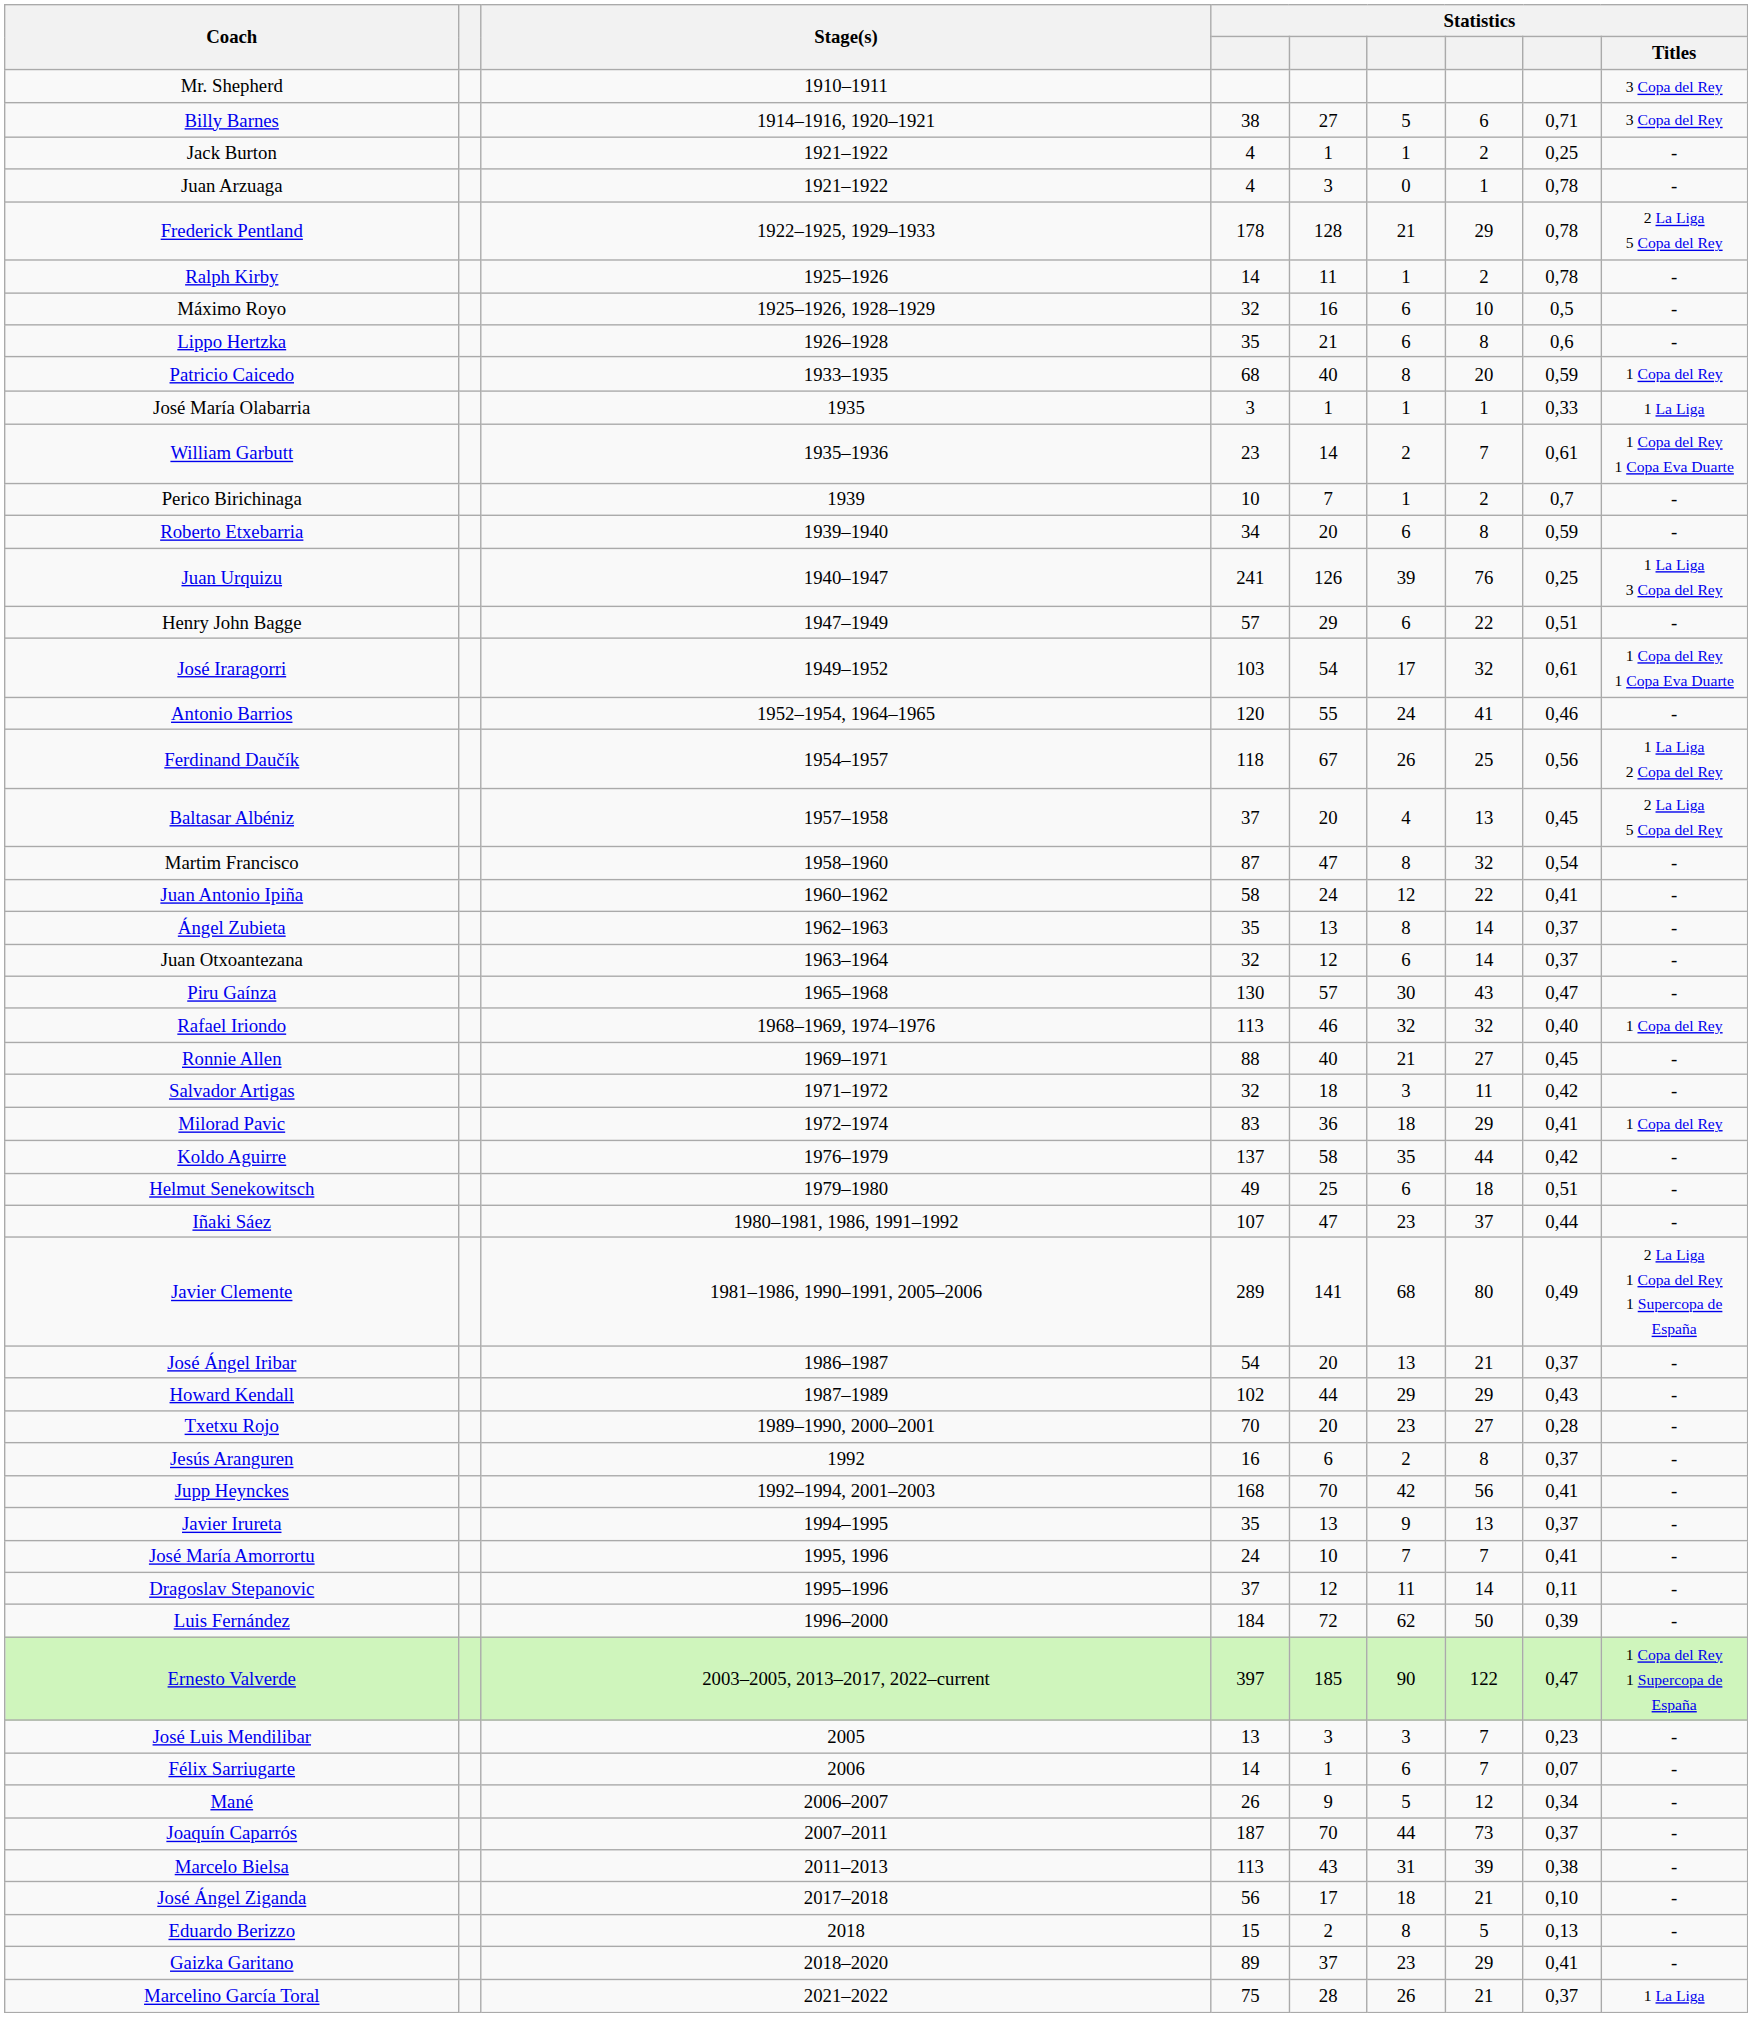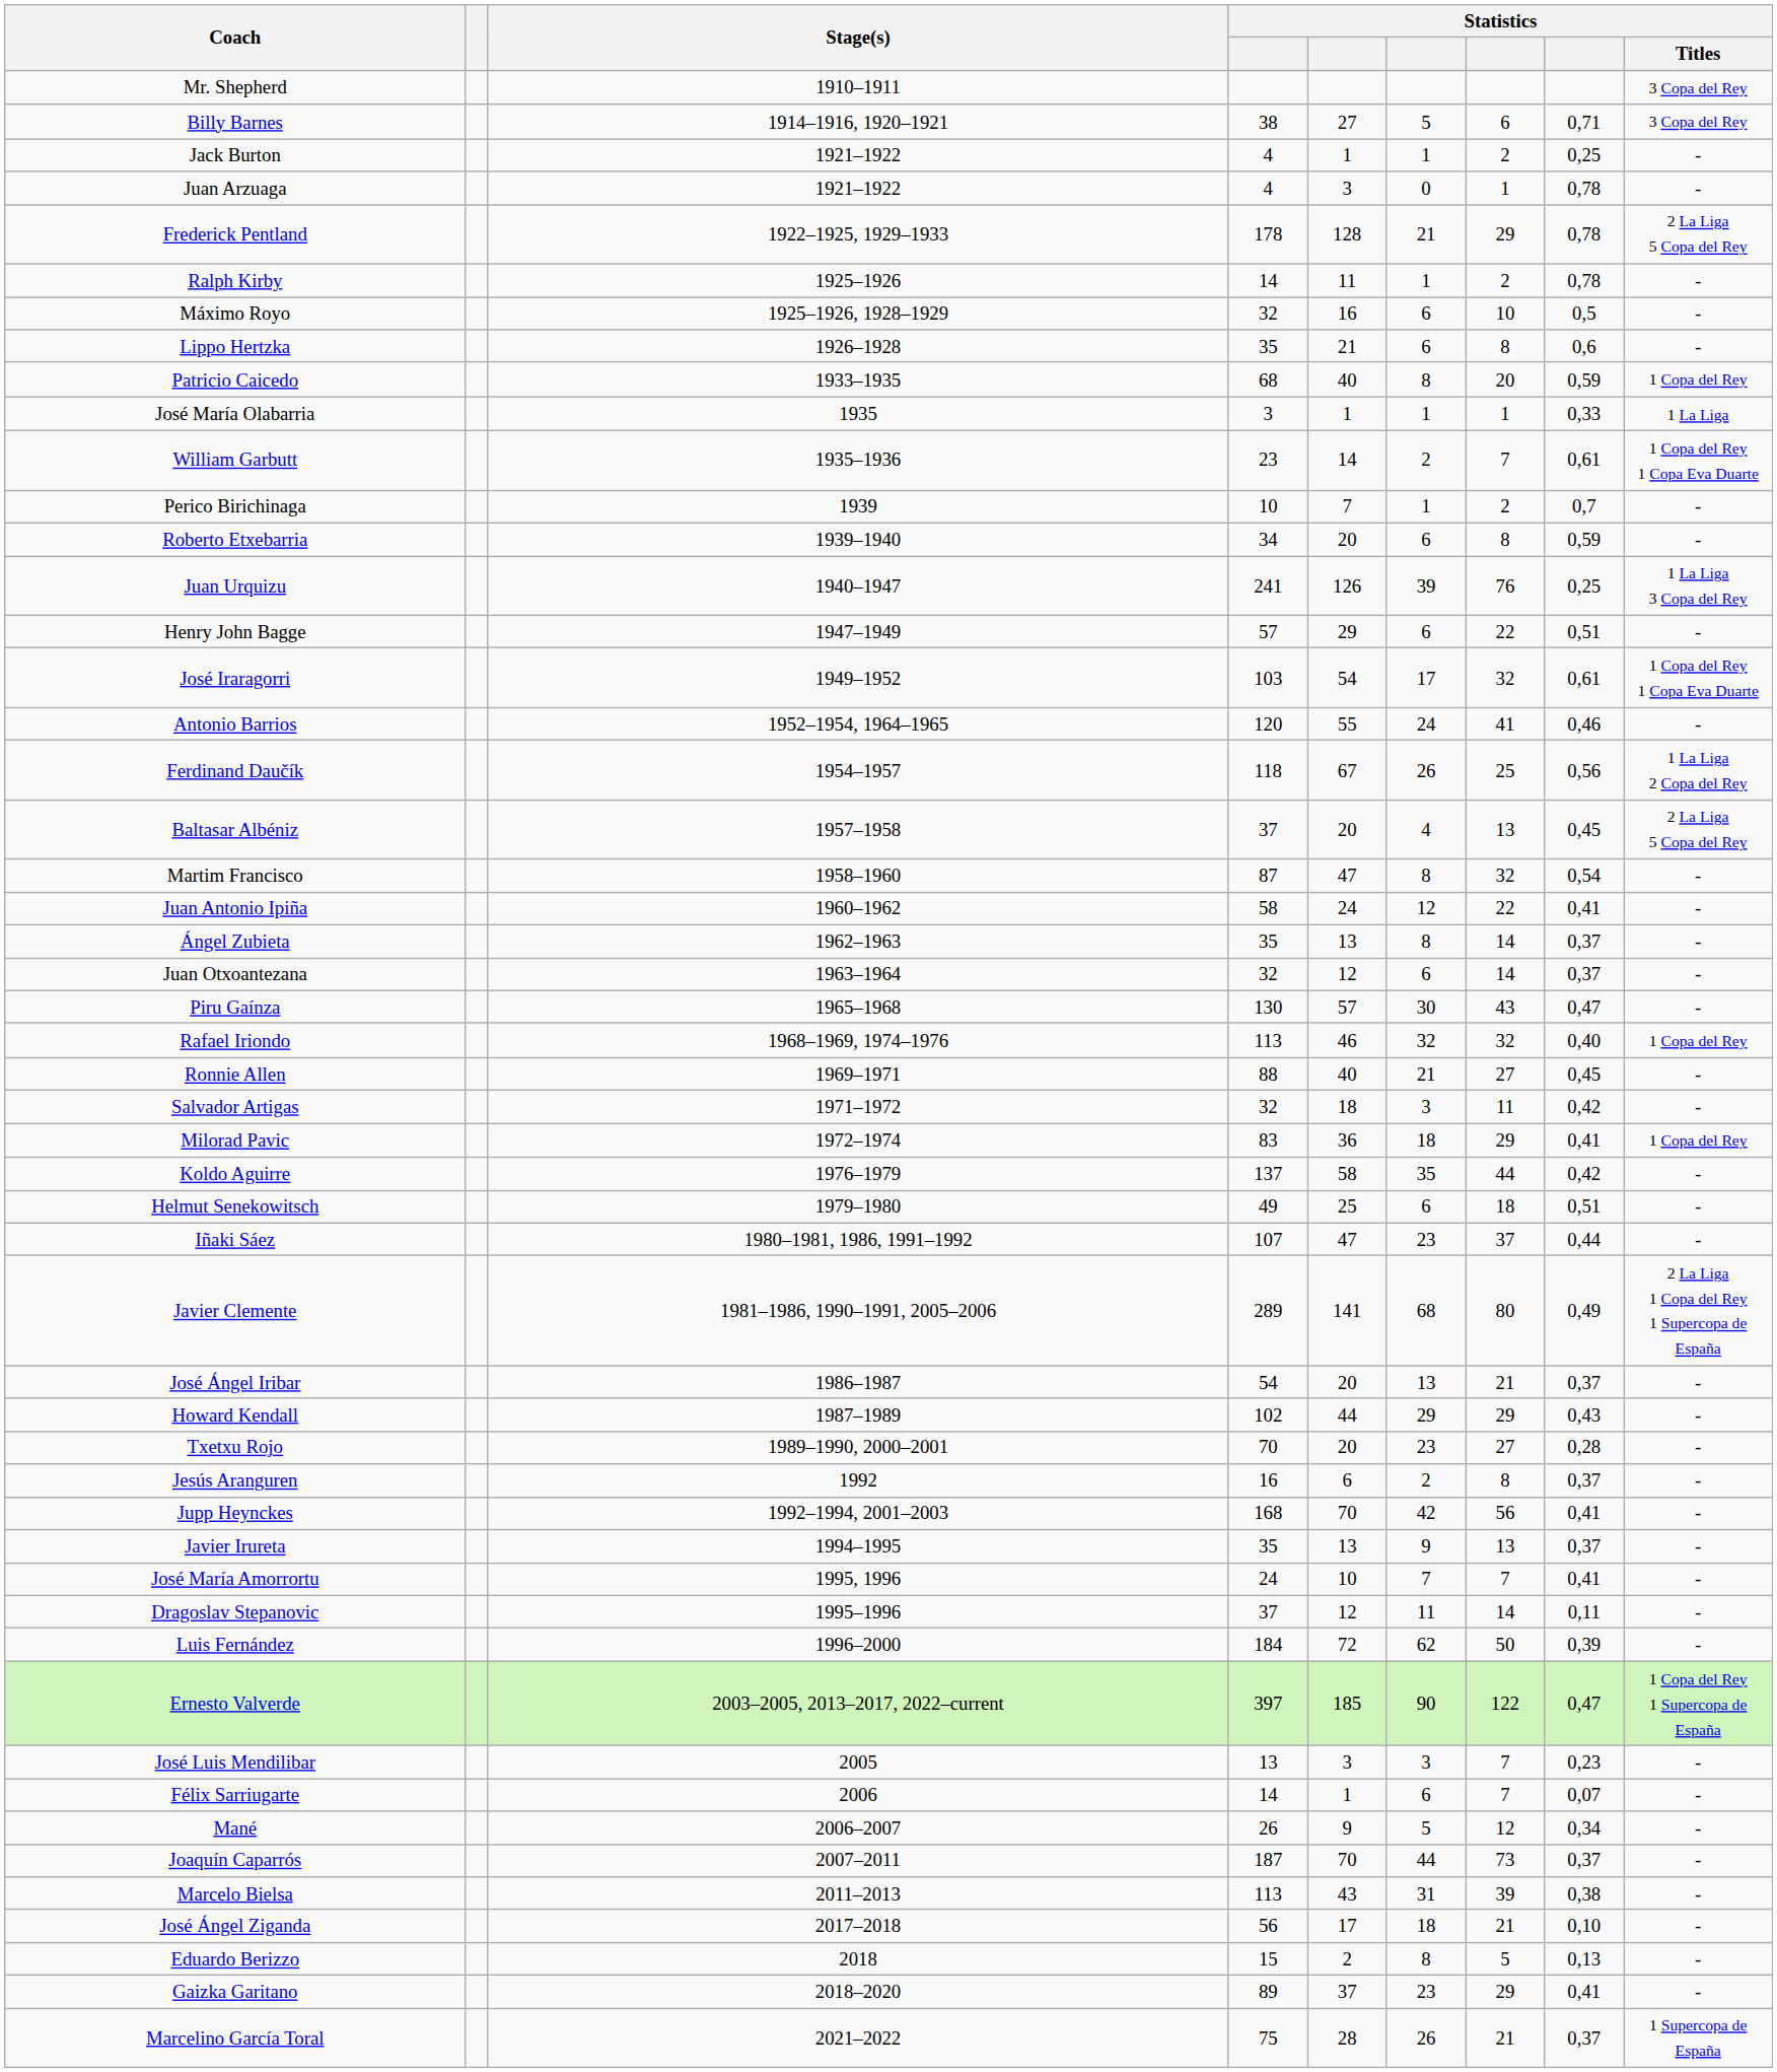Marcelino García Toral | Statistics / Titles: 1 La Liga -> 1 Supercopa de España
